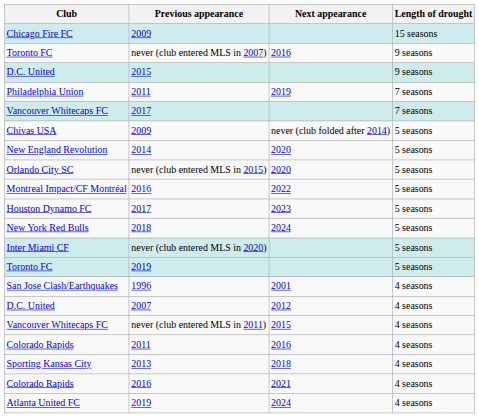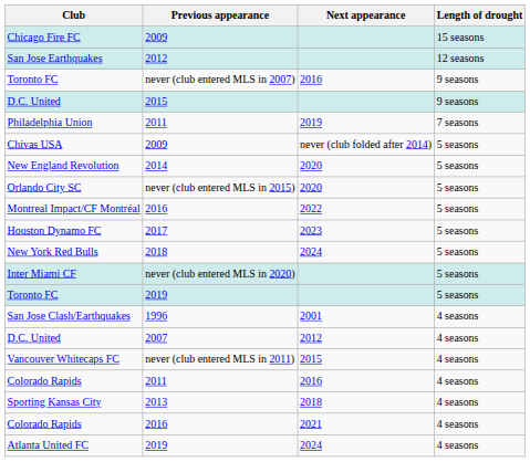+ row: San Jose Earthquakes | 2012 | 12 seasons
- row: Vancouver Whitecaps FC | 2017 | 7 seasons
